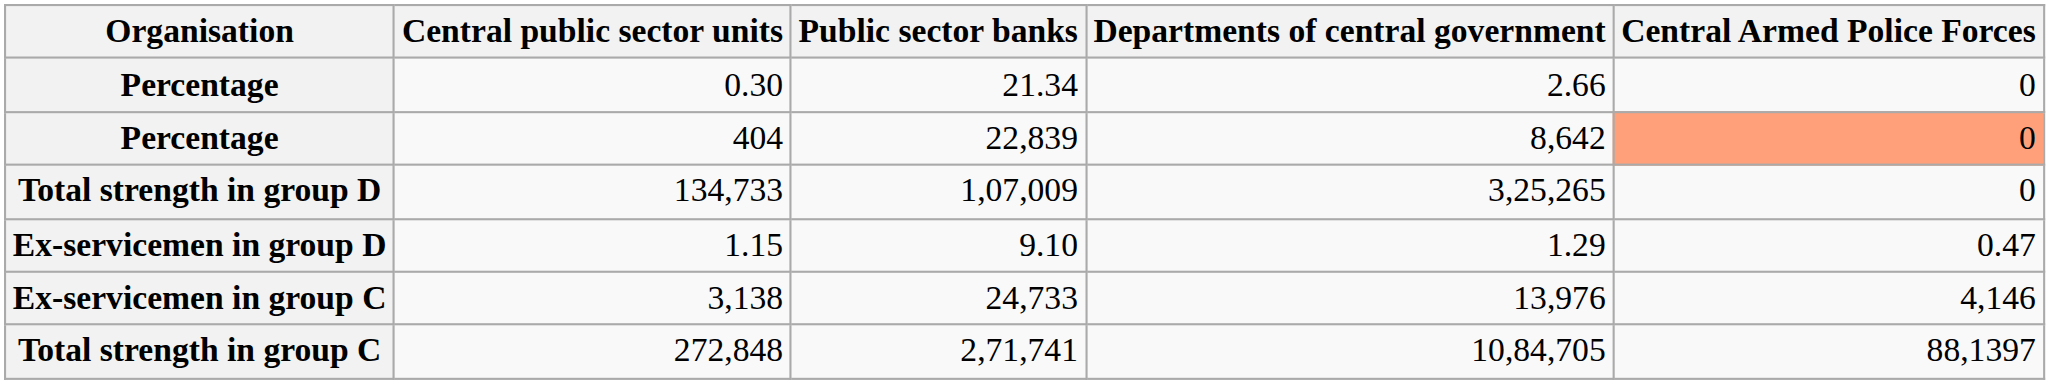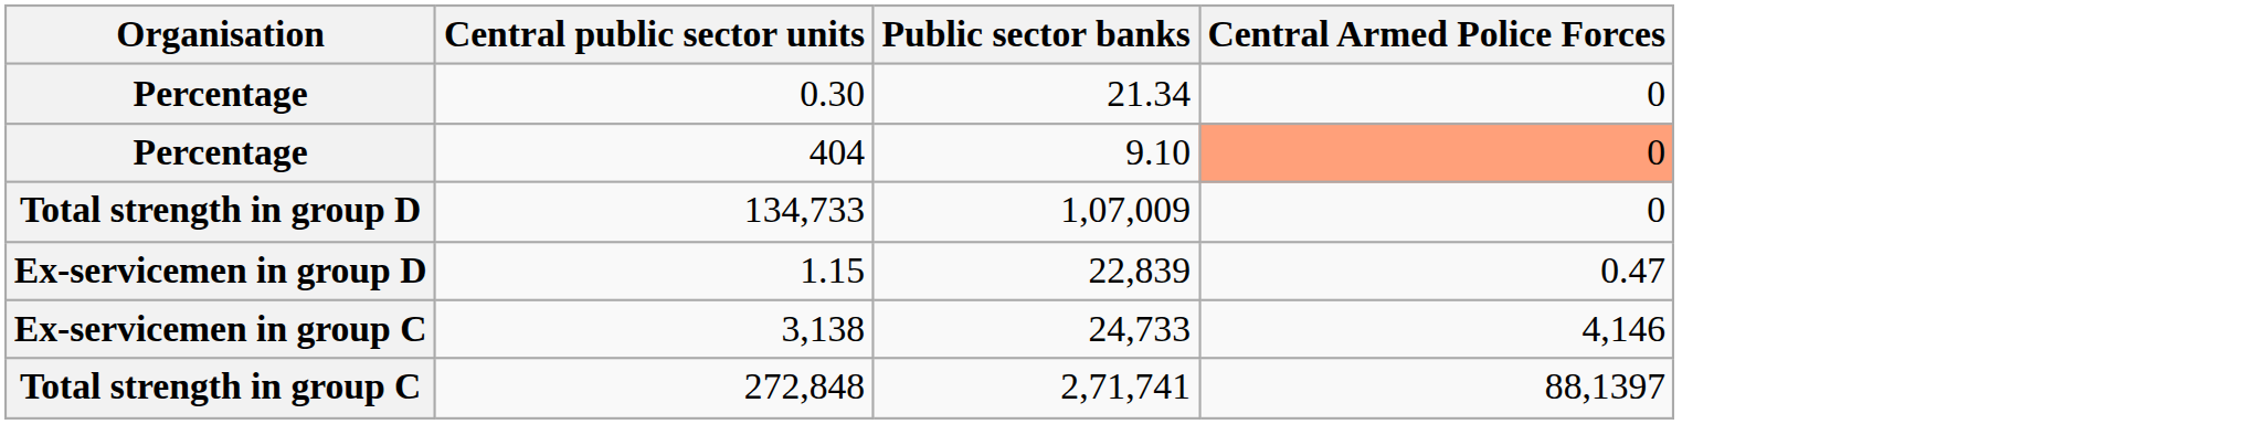- column: Departments of central government | 2.66 | 8,642 | 3,25,265 | 1.29 | 13,976 | 10,84,705
404 | Public sector banks: 22,839 -> 9.10
1.15 | Public sector banks: 9.10 -> 22,839
